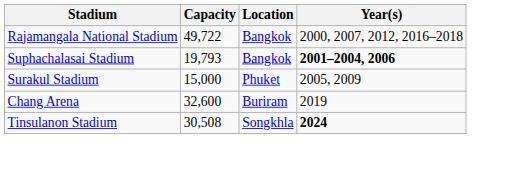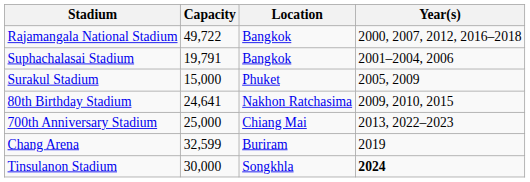Suphachalasai Stadium | Capacity: 19,793 -> 19,791
Suphachalasai Stadium | Year(s): bold -> normal
+ row: 80th Birthday Stadium | 24,641 | Nakhon Ratchasima | 2009, 2010, 2015
+ row: 700th Anniversary Stadium | 25,000 | Chiang Mai | 2013, 2022–2023
Chang Arena | Capacity: 32,600 -> 32,599
Tinsulanon Stadium | Capacity: 30,508 -> 30,000
